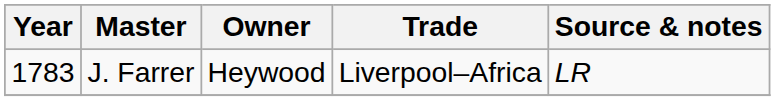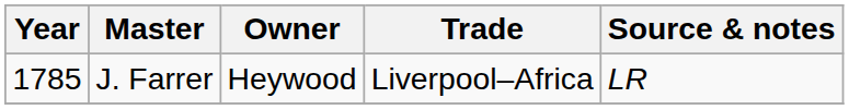J. Farrer | Year: 1783 -> 1785
